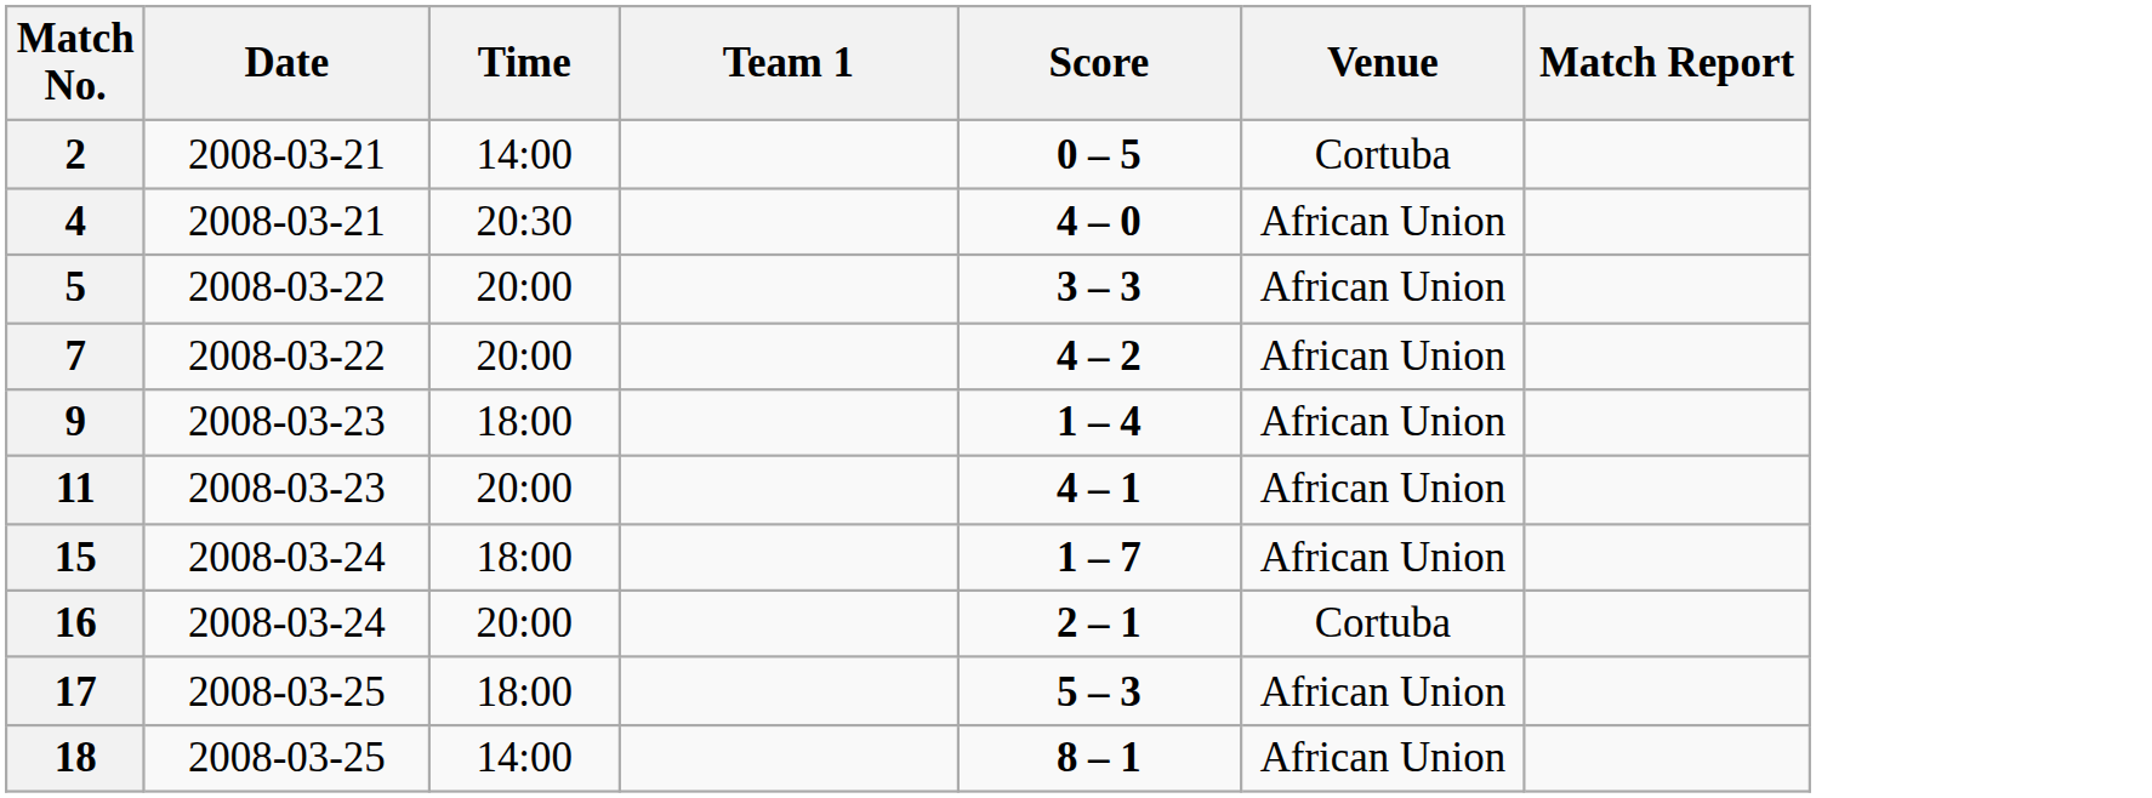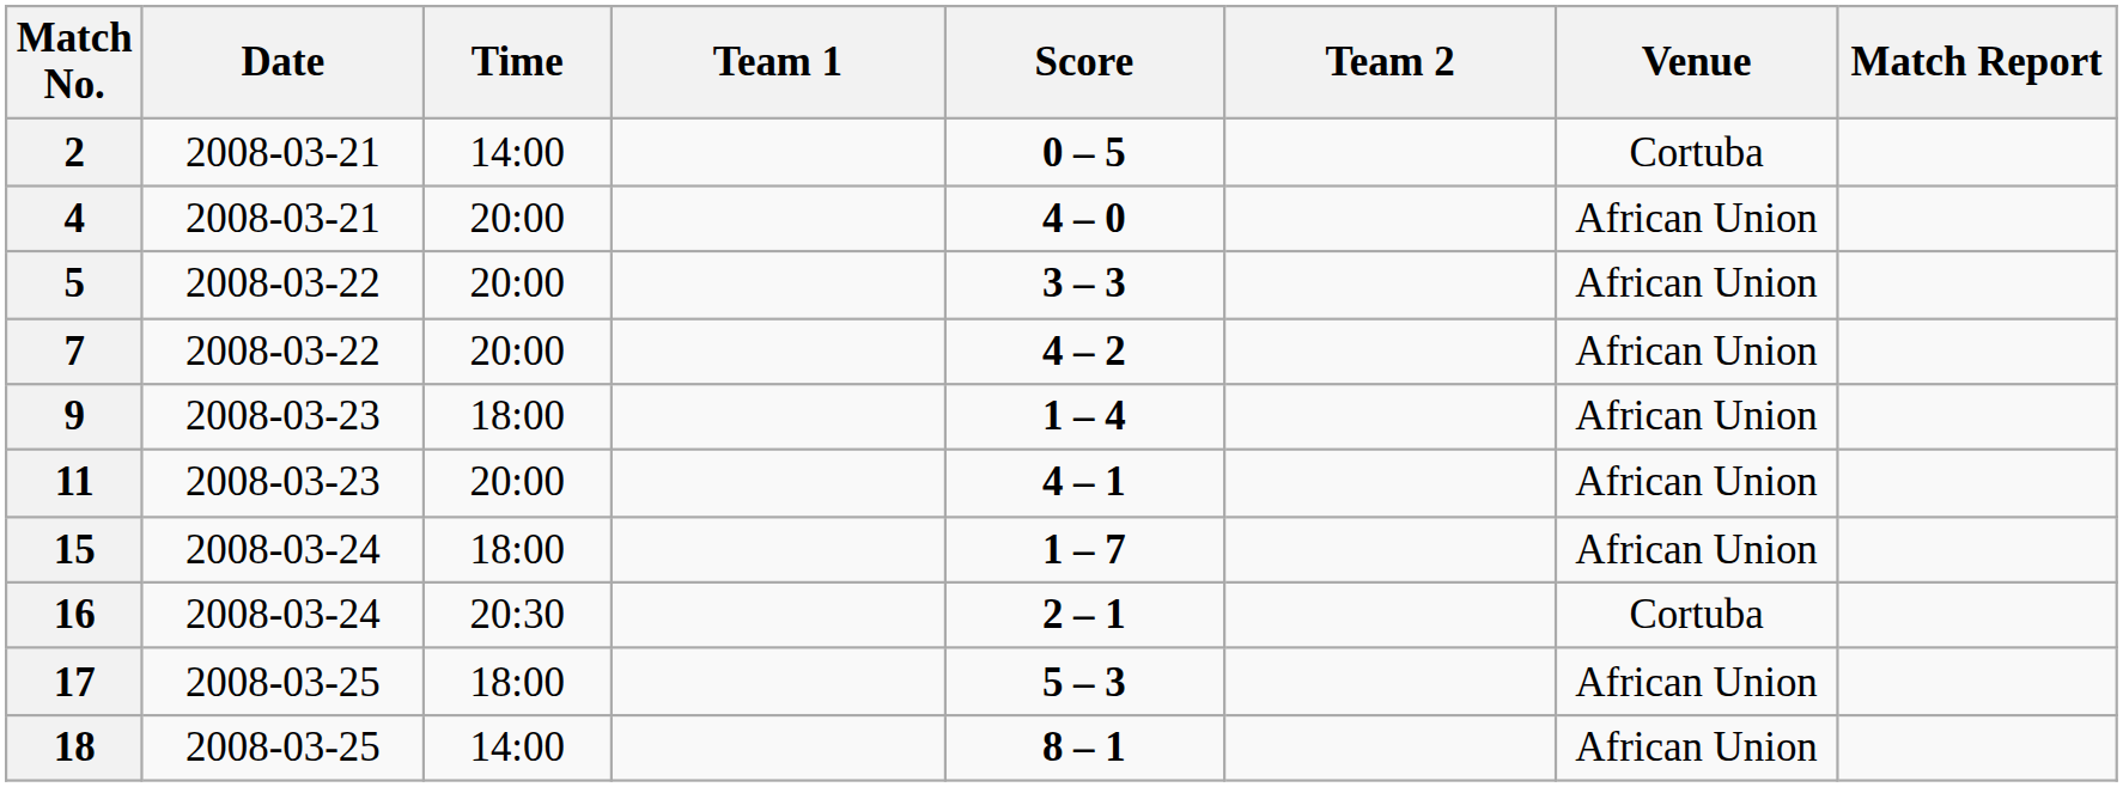+ column: Team 2
4 | Time: 20:30 -> 20:00
16 | Time: 20:00 -> 20:30
